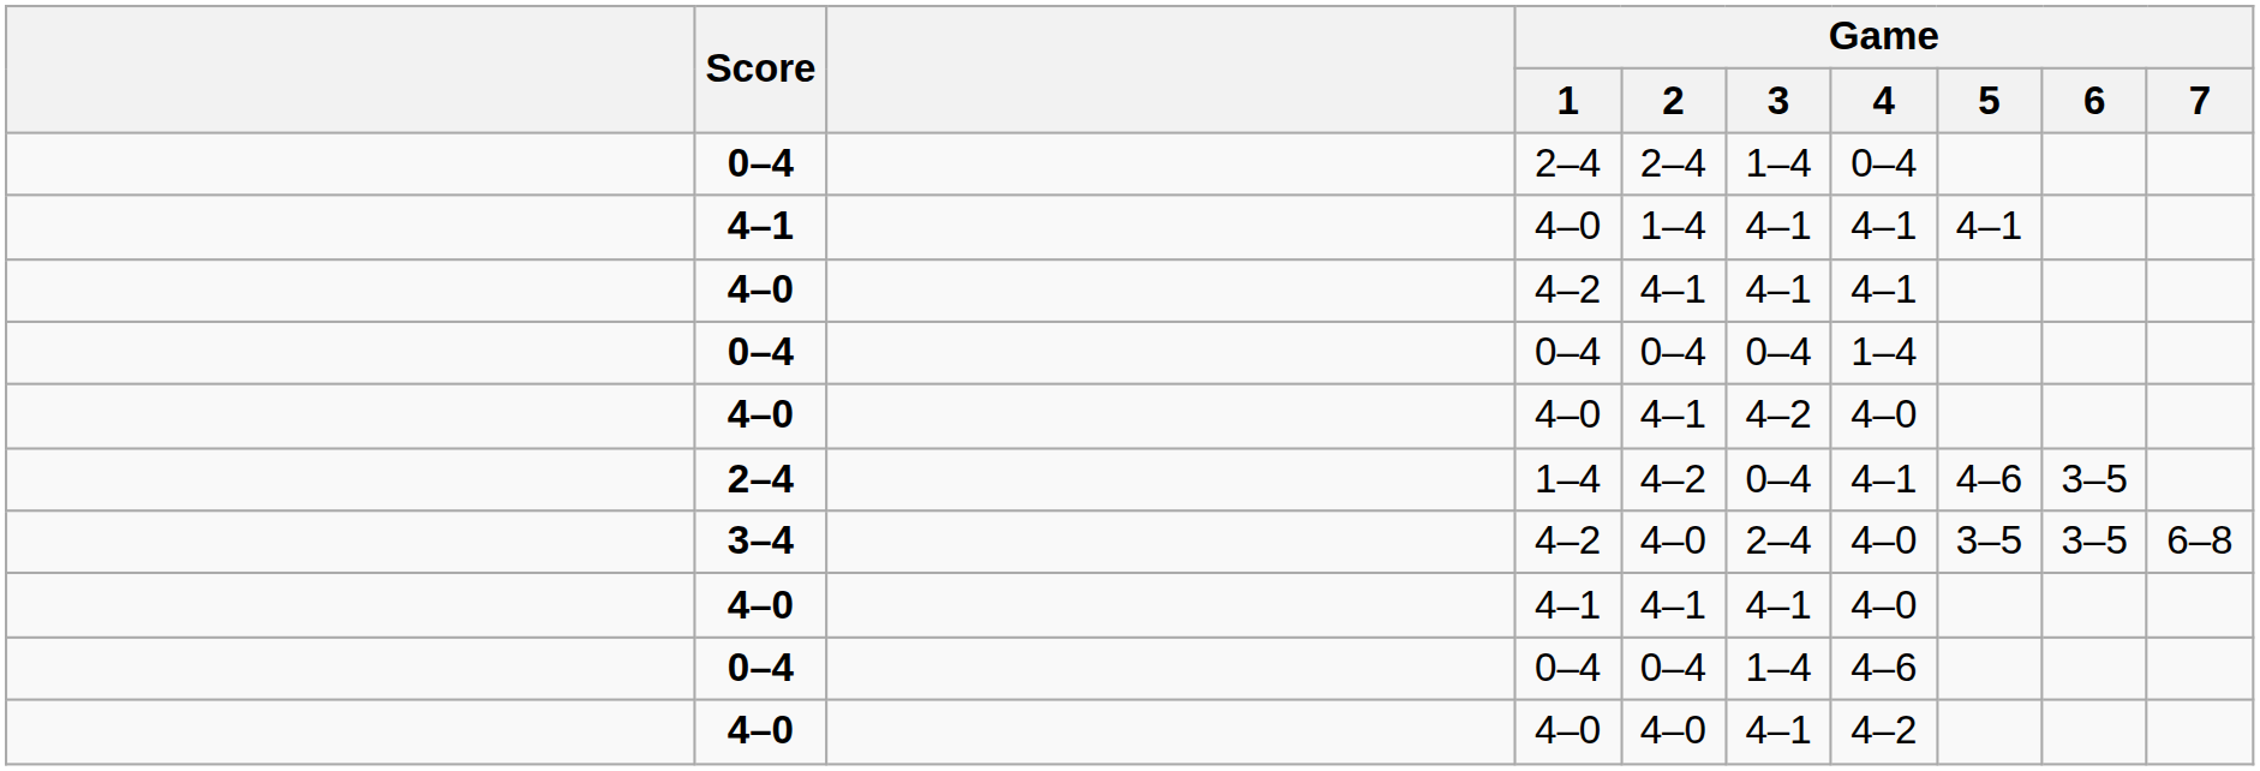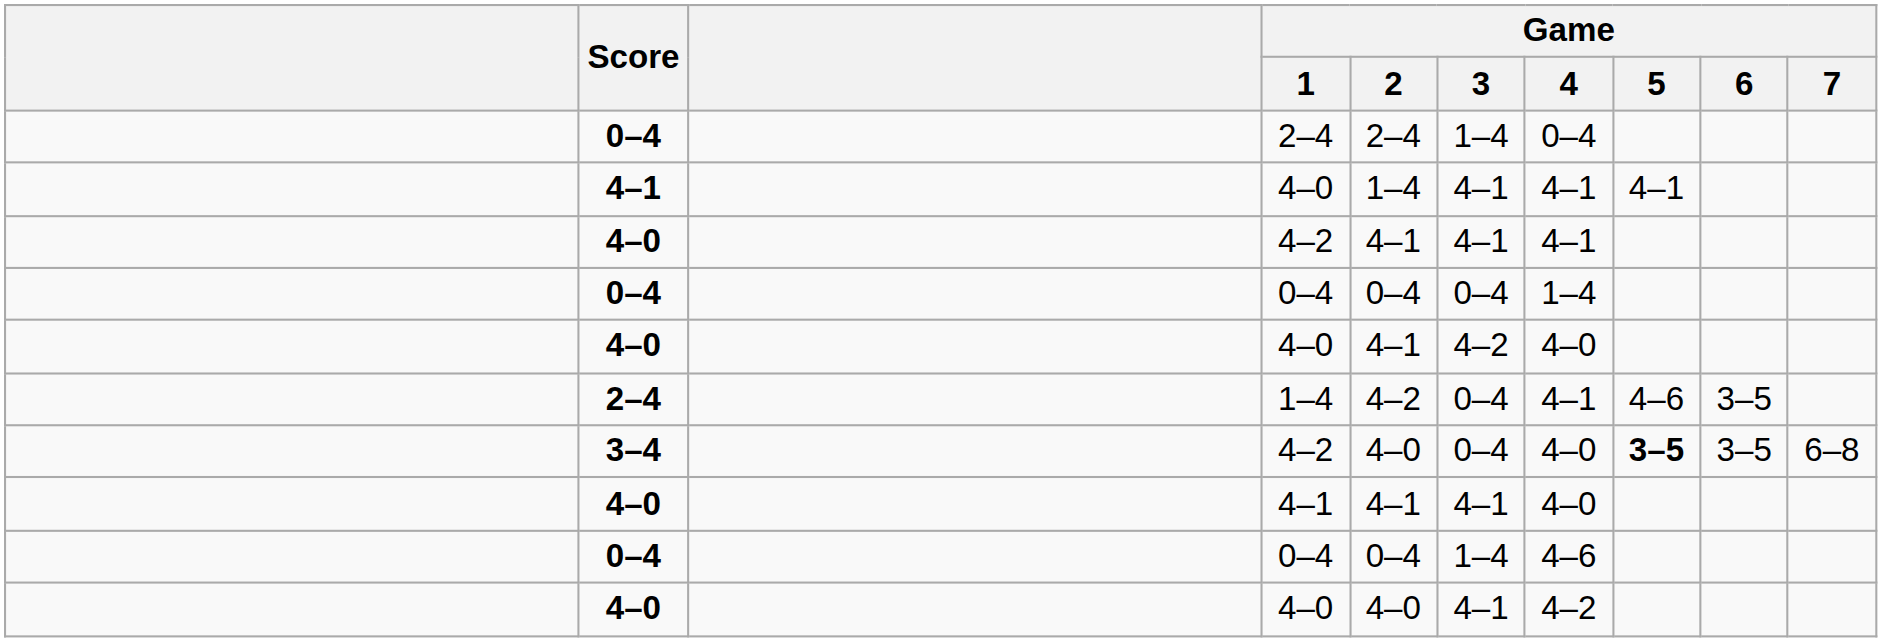3–4 / 4–2 | Game / 3: 2–4 -> 0–4
3–4 / 4–2 | Game / 5: normal -> bold
